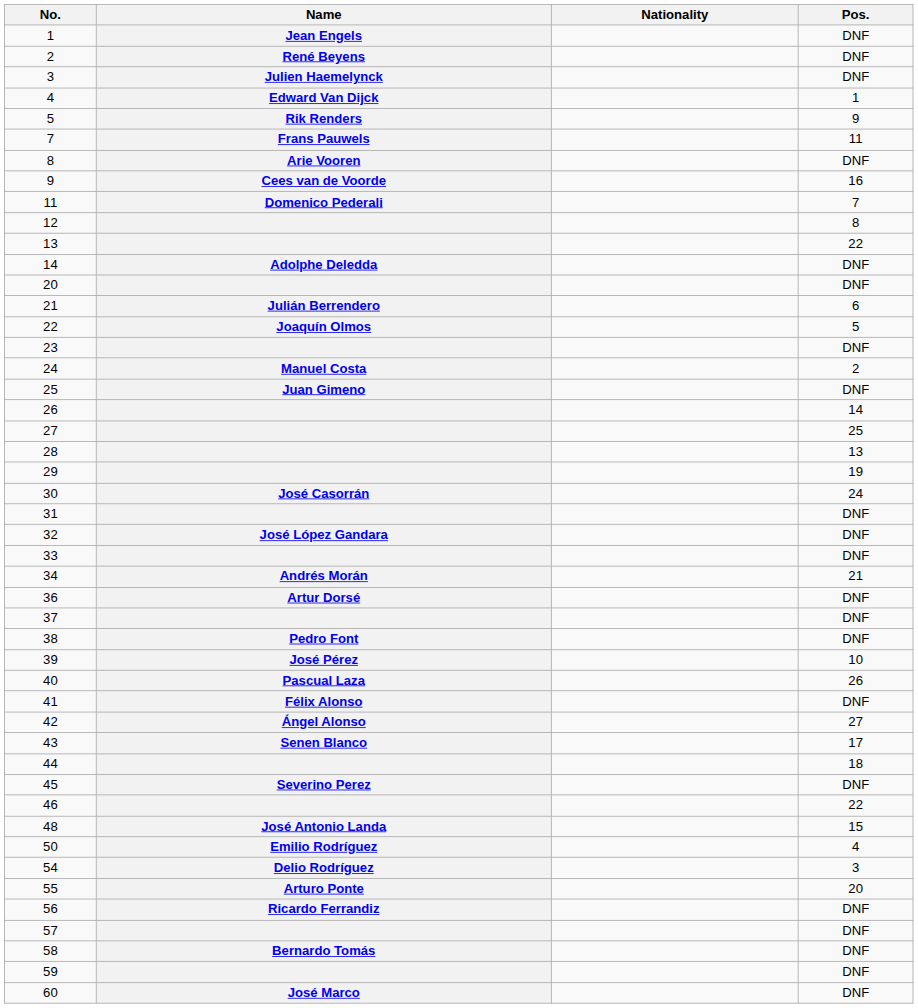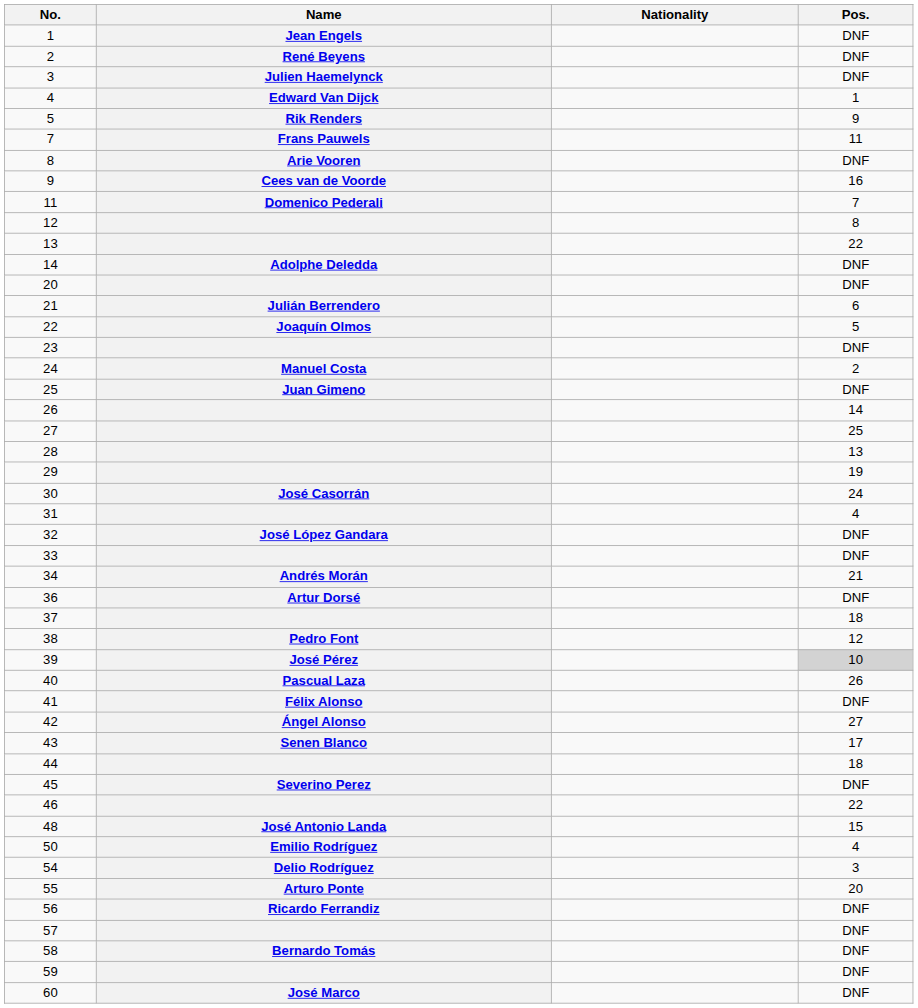31 | Pos.: DNF -> 4
37 | Pos.: DNF -> 18
38 | Pos.: DNF -> 12
39 | Pos.: no background -> lightgrey background
